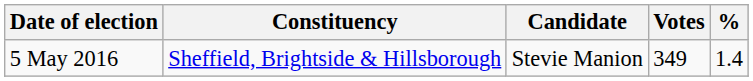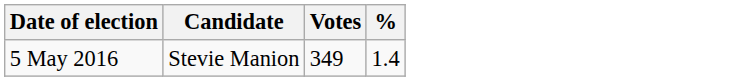- column: Constituency | Sheffield, Brightside & Hillsborough
